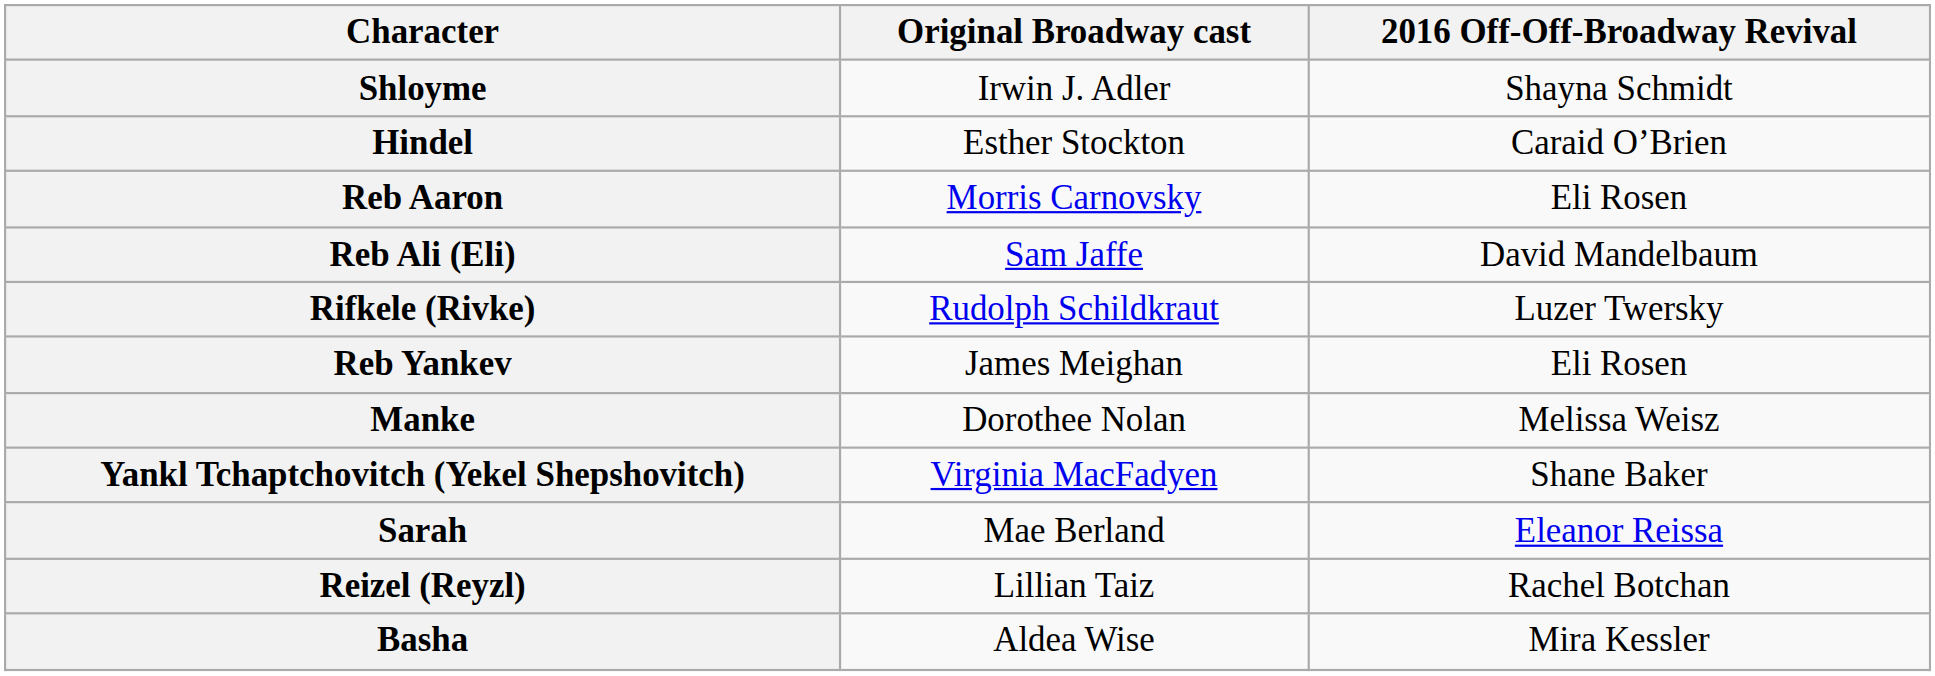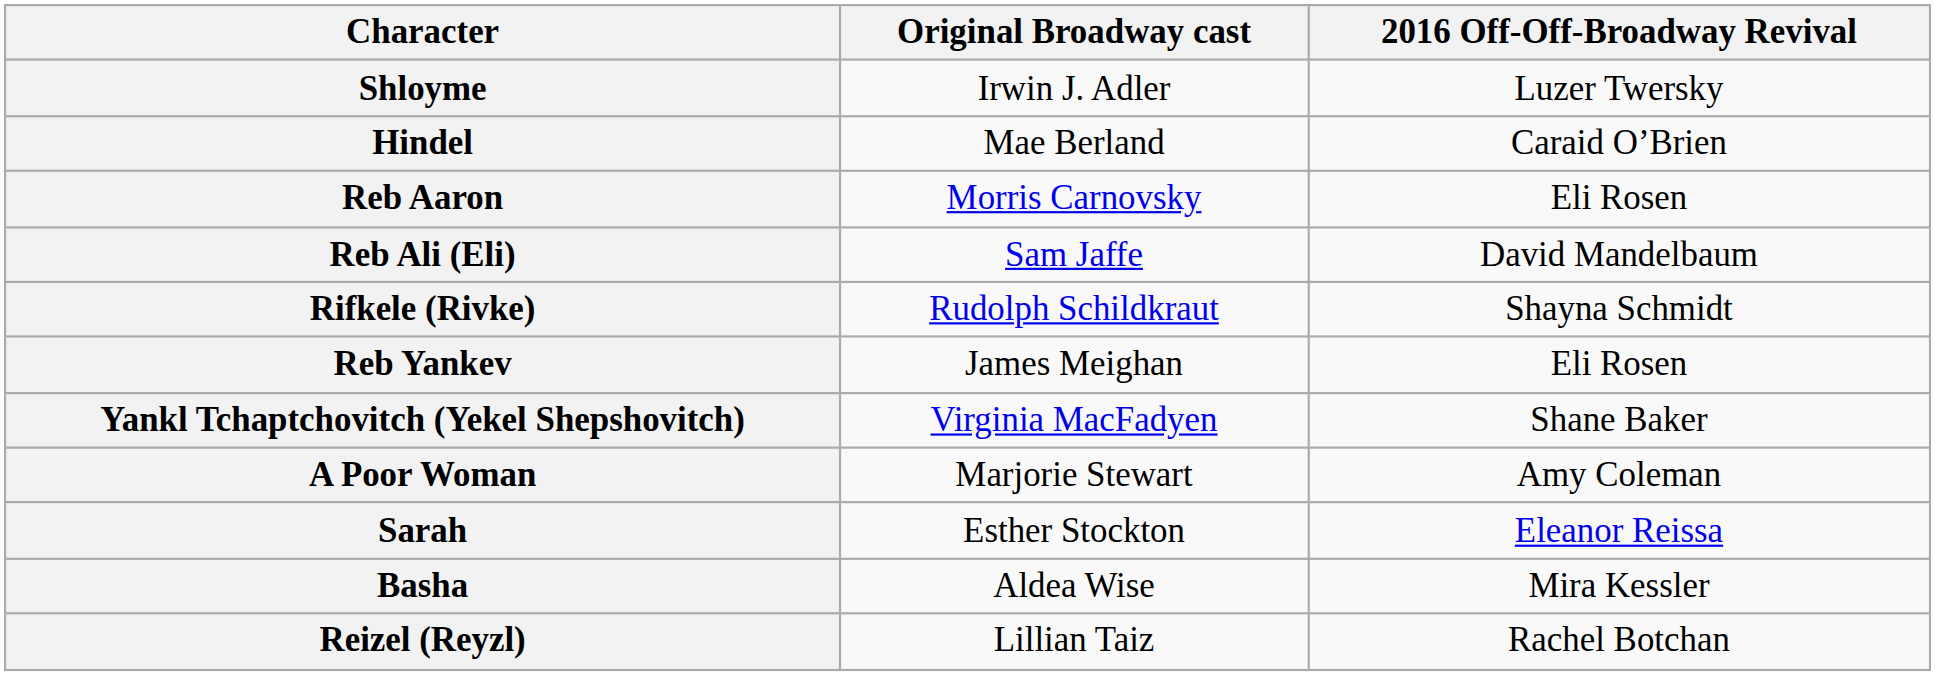Shloyme | 2016 Off-Off-Broadway Revival: Shayna Schmidt -> Luzer Twersky
Hindel | Original Broadway cast: Esther Stockton -> Mae Berland
Rifkele (Rivke) | 2016 Off-Off-Broadway Revival: Luzer Twersky -> Shayna Schmidt
- row: Manke | Dorothee Nolan | Melissa Weisz
+ row: A Poor Woman | Marjorie Stewart | Amy Coleman
Sarah | Original Broadway cast: Mae Berland -> Esther Stockton
rows swapped: Reizel (Reyzl) <-> Basha
